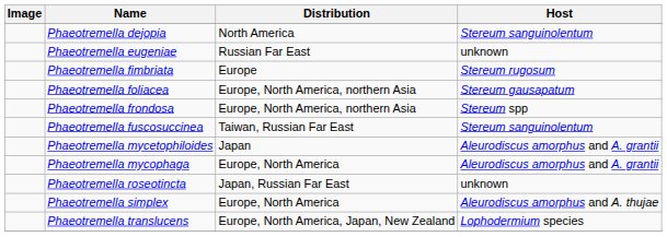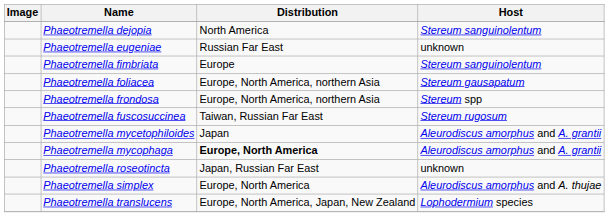Phaeotremella fimbriata | Host: Stereum rugosum -> Stereum sanguinolentum
Phaeotremella fuscosuccinea | Host: Stereum sanguinolentum -> Stereum rugosum
Phaeotremella mycophaga | Distribution: normal -> bold
